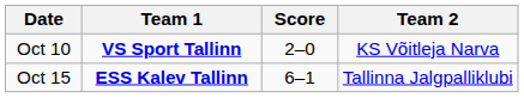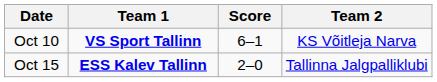Oct 10 | Score: 2–0 -> 6–1
Oct 15 | Score: 6–1 -> 2–0
